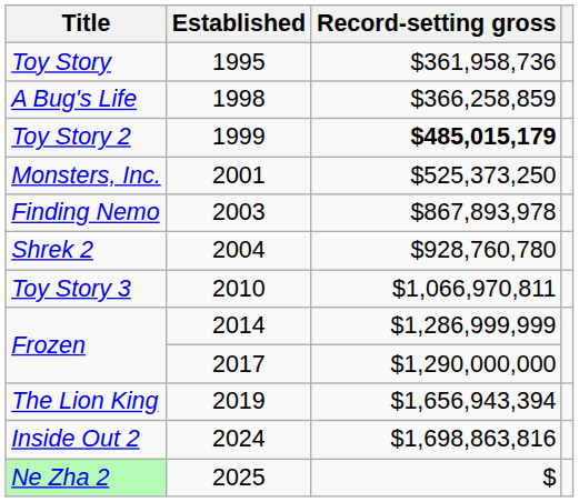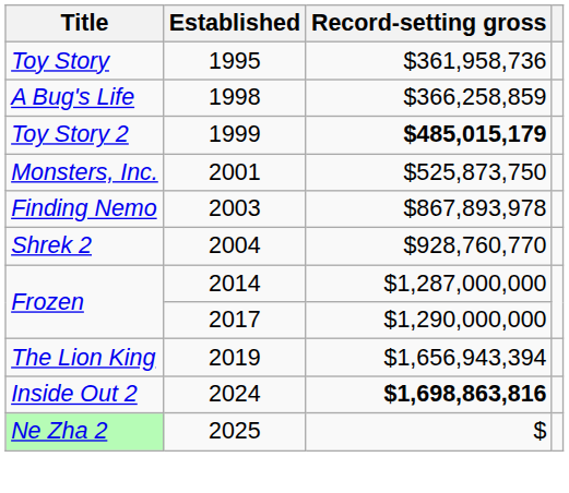Monsters, Inc. | Record-setting gross: $525,373,250 -> $525,873,750
Shrek 2 | Record-setting gross: $928,760,780 -> $928,760,770
- row: Toy Story 3 | 2010 | $1,066,970,811
Frozen / 2014 | Record-setting gross: $1,286,999,999 -> $1,287,000,000
Inside Out 2 | Record-setting gross: normal -> bold
